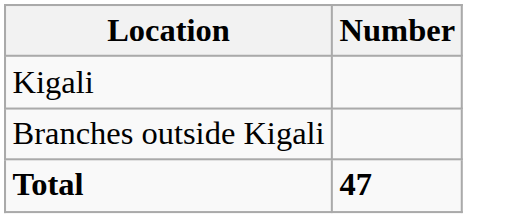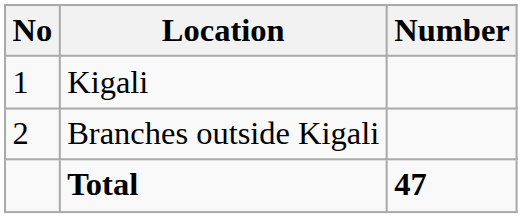+ column: No | 1 | 2
